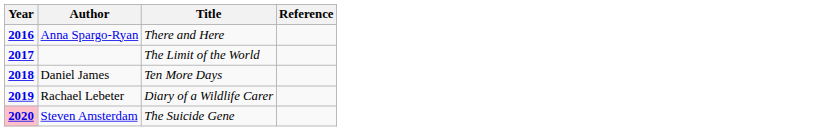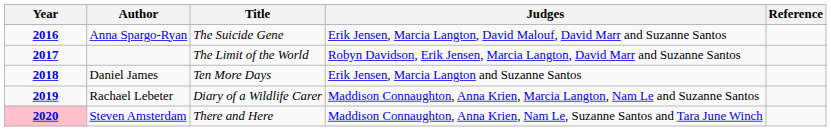+ column: Judges | Erik Jensen, Marcia Langton, David Malouf, David Marr and Suzanne Santos | Robyn Davidson, Erik Jensen, Marcia Langton, David Marr and Suzanne Santos | Erik Jensen, Marcia Langton and Suzanne Santos | Maddison Connaughton, Anna Krien, Marcia Langton, Nam Le and Suzanne Santos | Maddison Connaughton, Anna Krien, Nam Le, Suzanne Santos and Tara June Winch
Anna Spargo-Ryan | Title: There and Here -> The Suicide Gene
Steven Amsterdam | Title: The Suicide Gene -> There and Here
